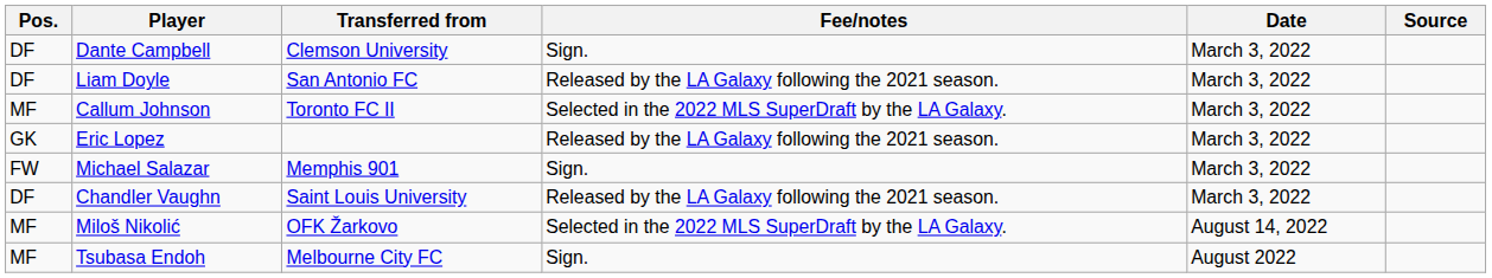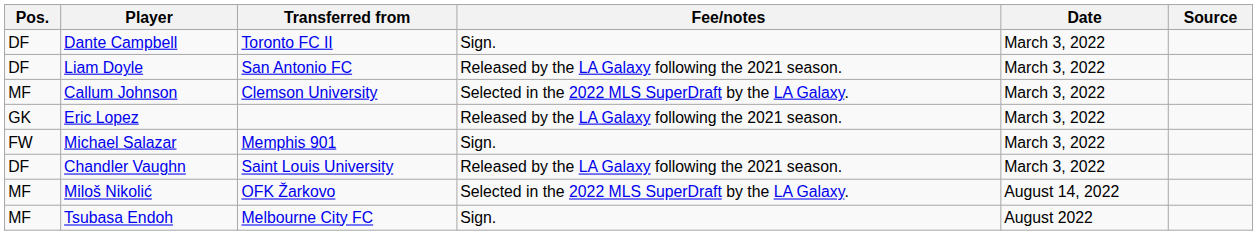Dante Campbell | Transferred from: Clemson University -> Toronto FC II
Callum Johnson | Transferred from: Toronto FC II -> Clemson University
